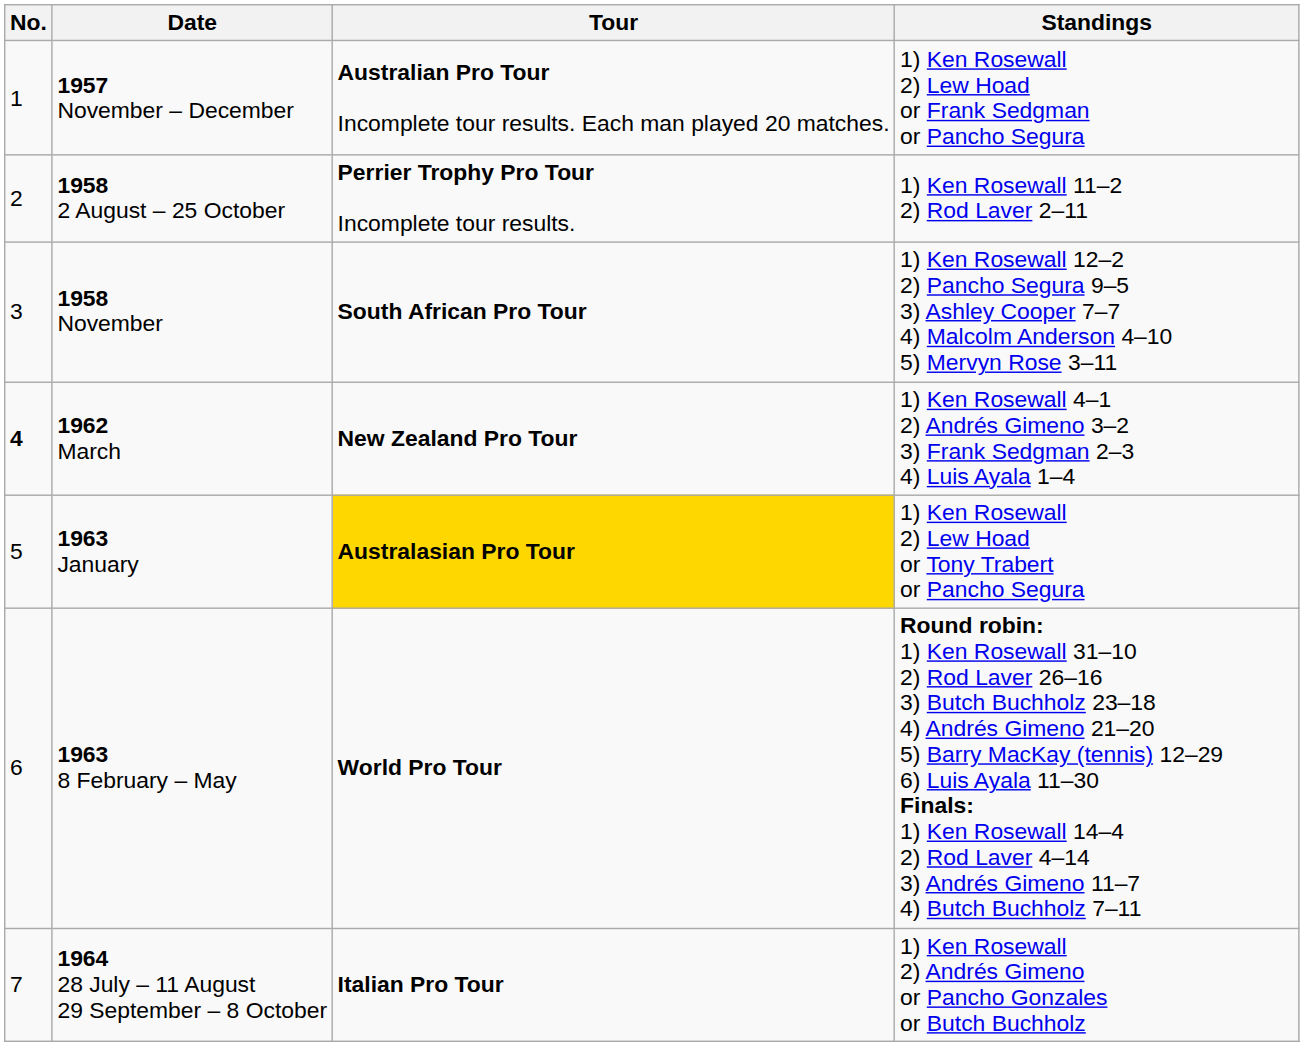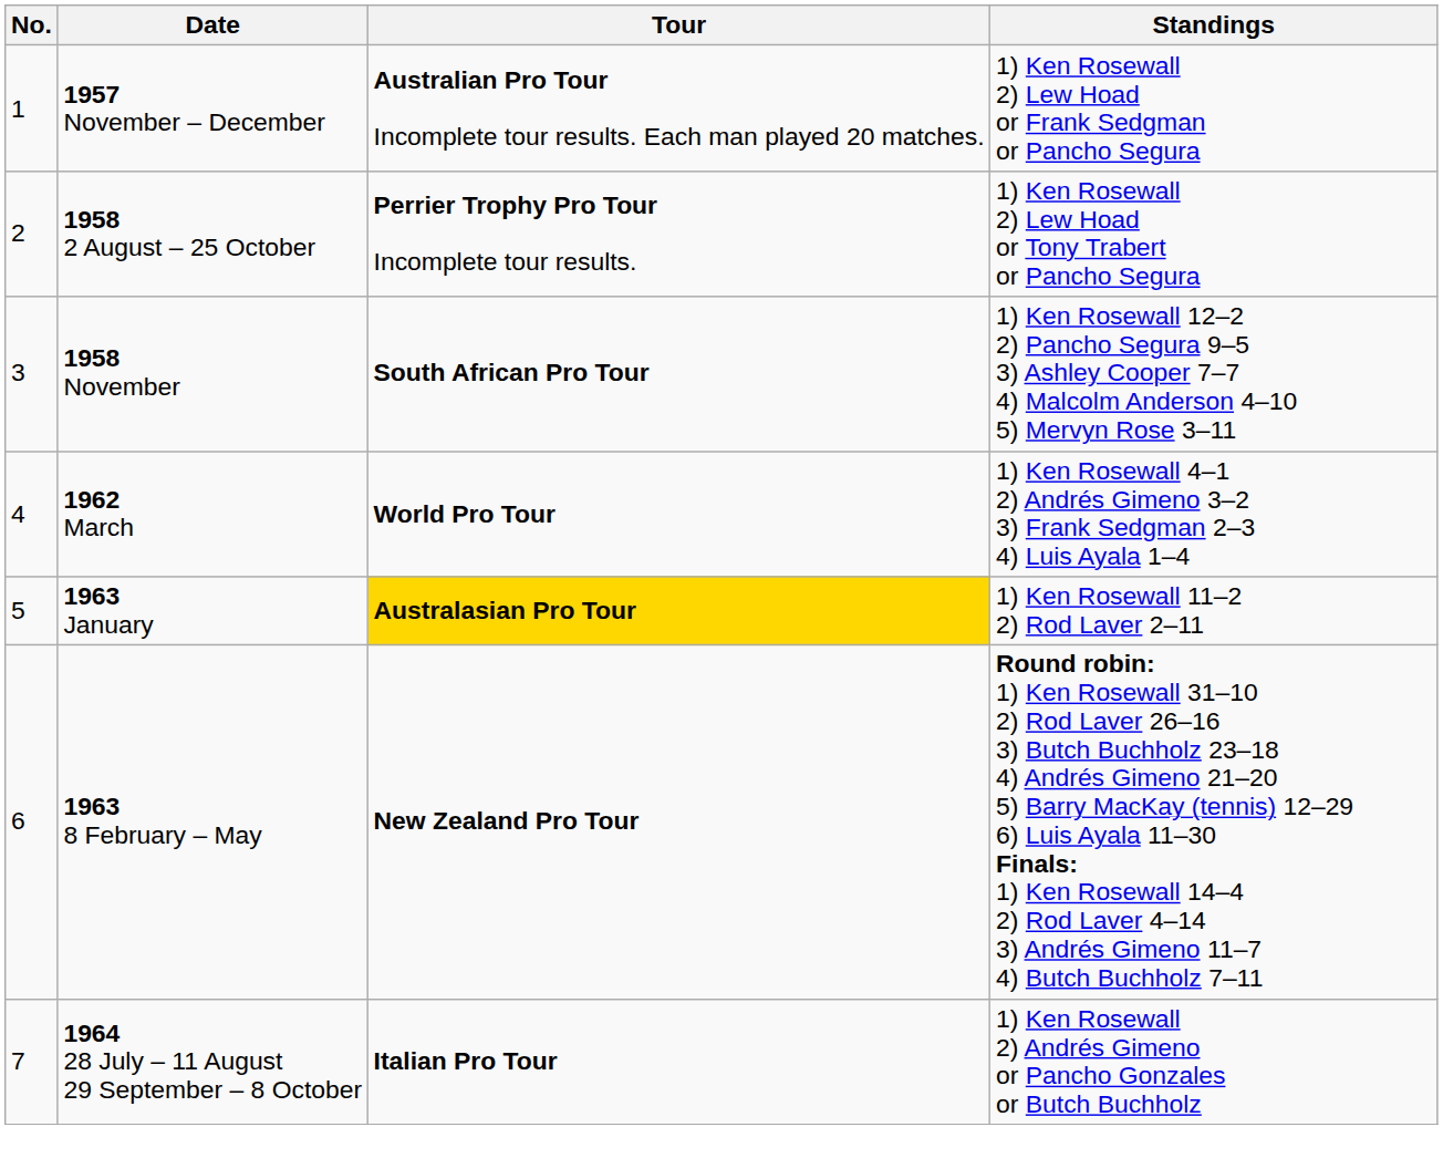1958 2 August – 25 October | Standings: 1) Ken Rosewall 11–2 2) Rod Laver 2–11 -> 1) Ken Rosewall 2) Lew Hoad or Tony Trabert or Pancho Segura
1962 March | No.: bold -> normal
1962 March | Tour: New Zealand Pro Tour -> World Pro Tour
1963 January | Standings: 1) Ken Rosewall 2) Lew Hoad or Tony Trabert or Pancho Segura -> 1) Ken Rosewall 11–2 2) Rod Laver 2–11
1963 8 February – May | Tour: World Pro Tour -> New Zealand Pro Tour
